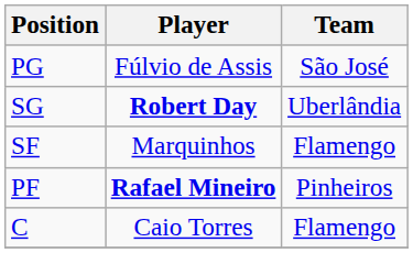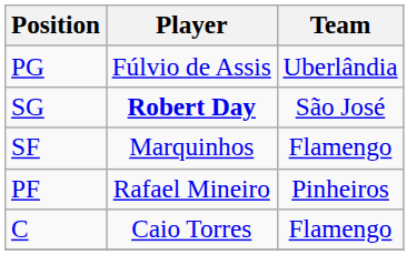PG | Team: São José -> Uberlândia
SG | Team: Uberlândia -> São José
PF | Player: bold -> normal
